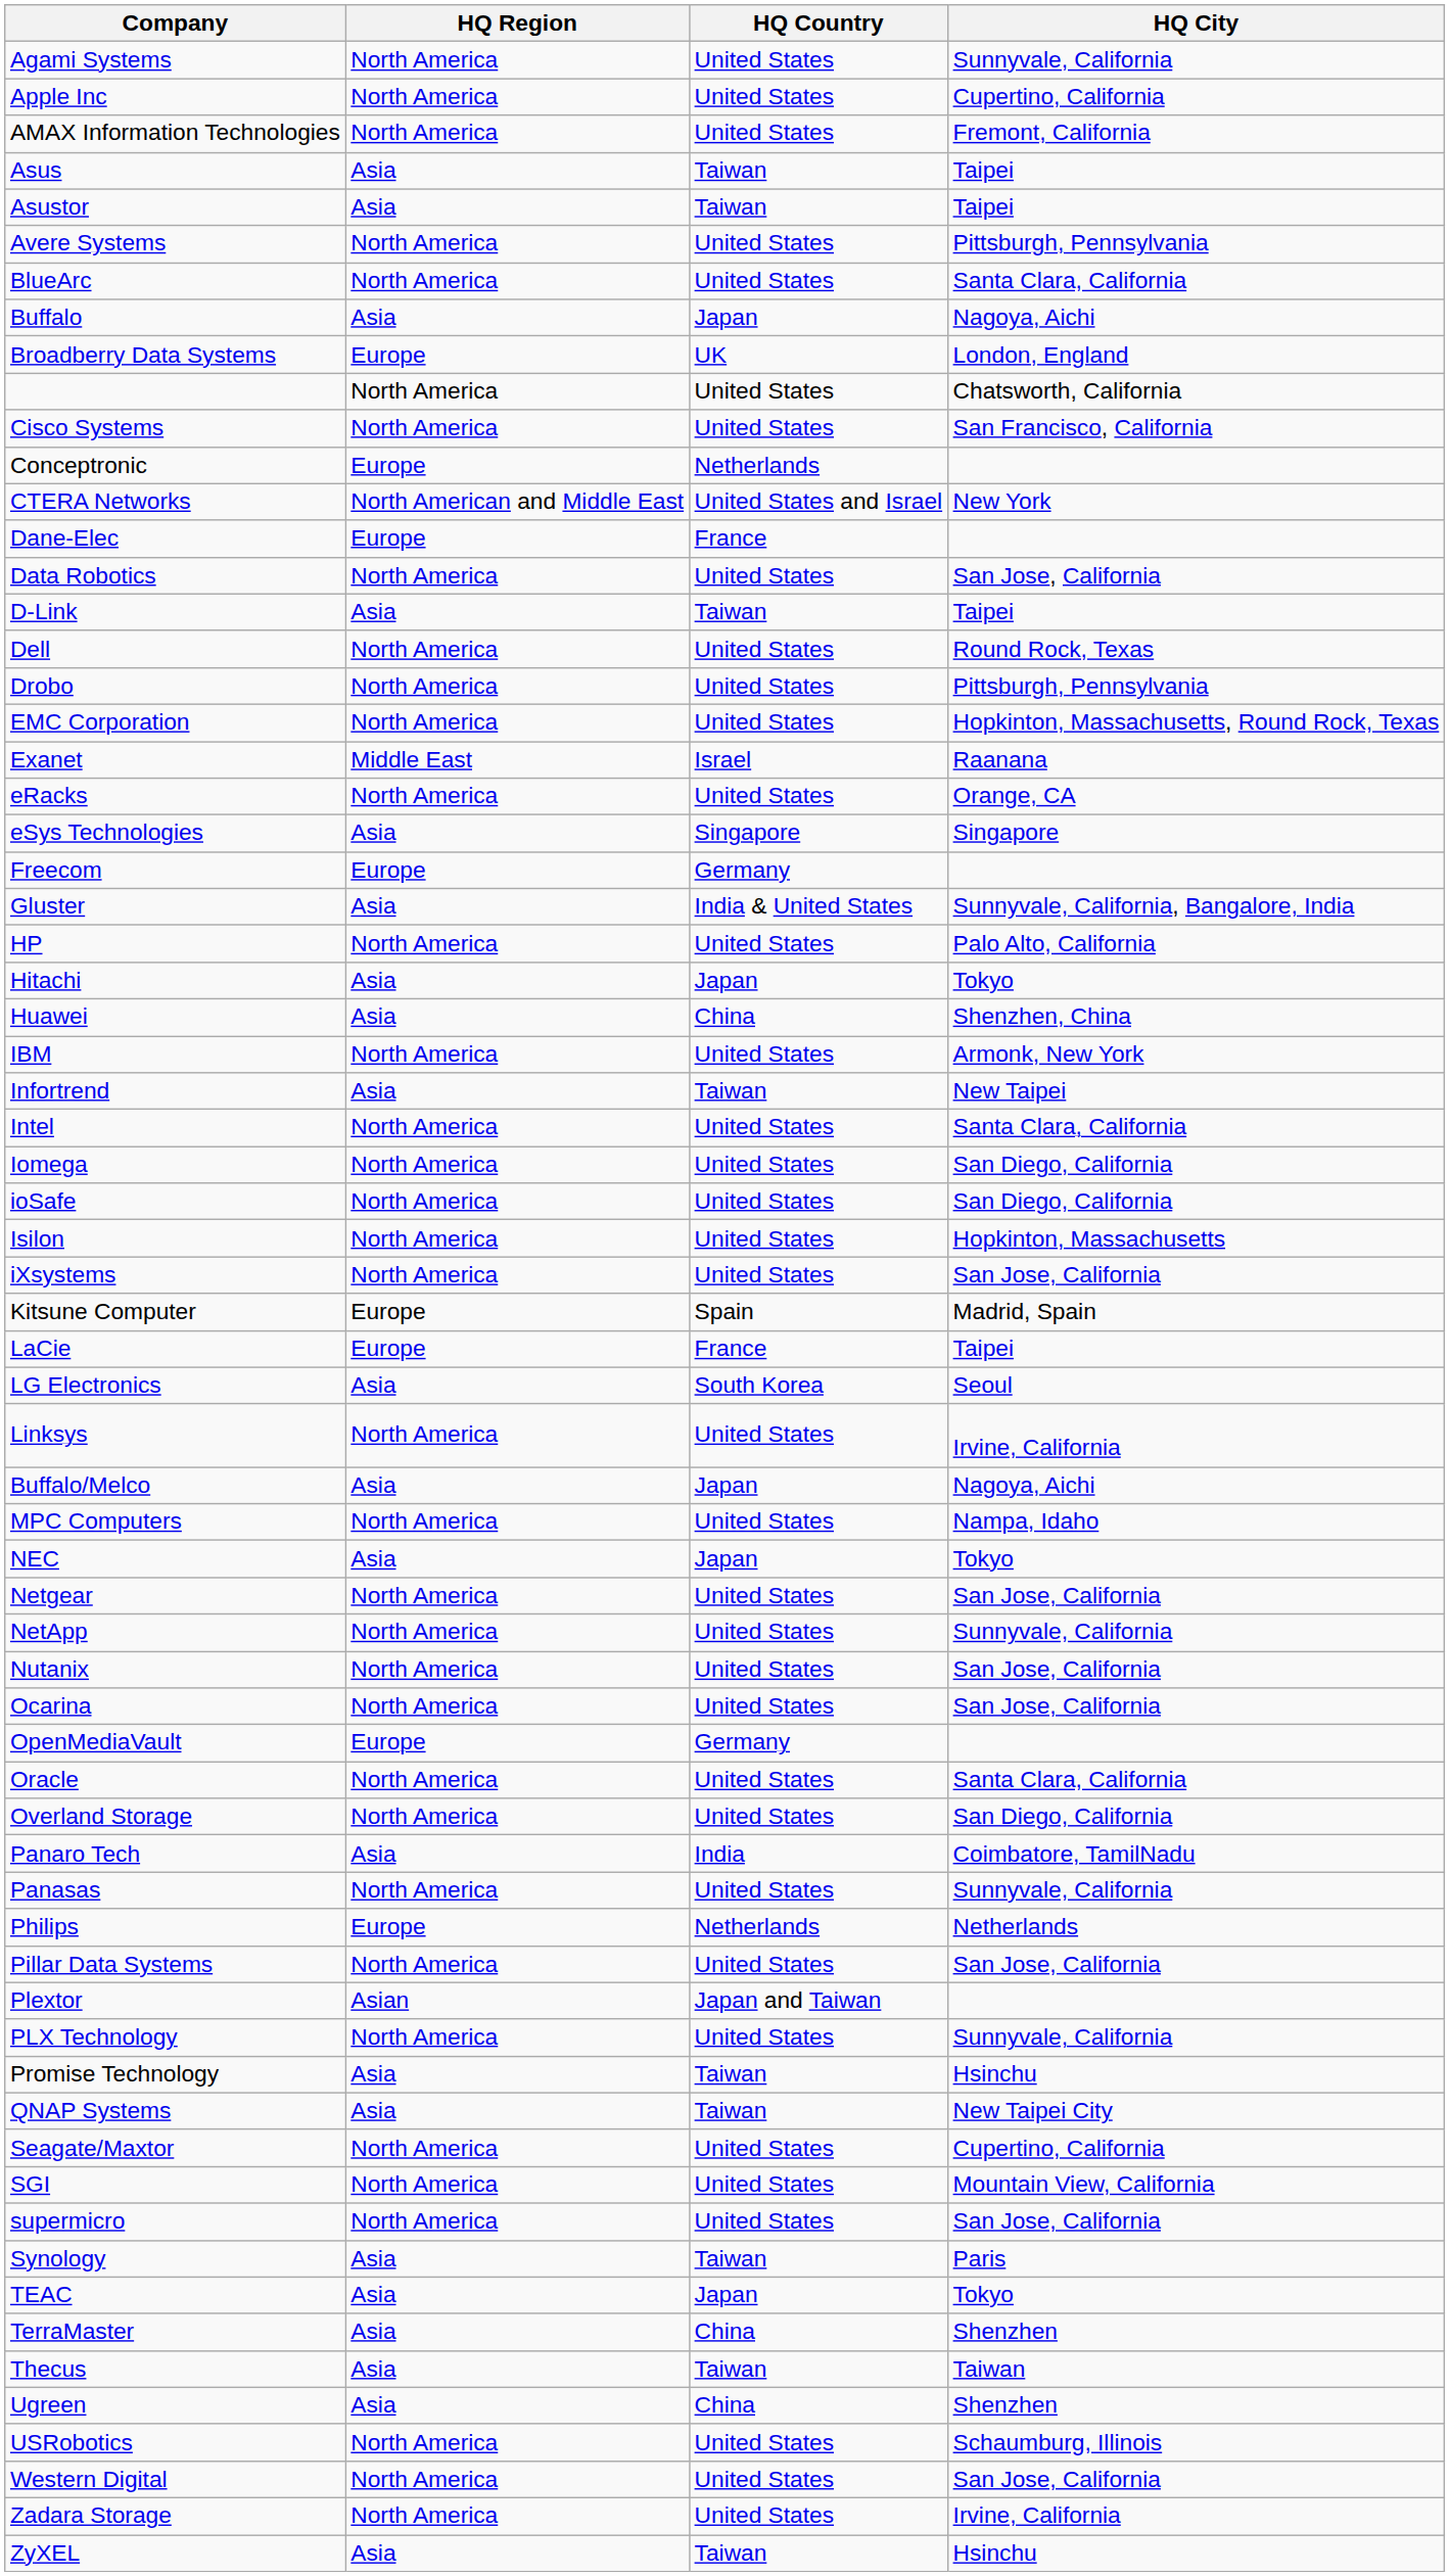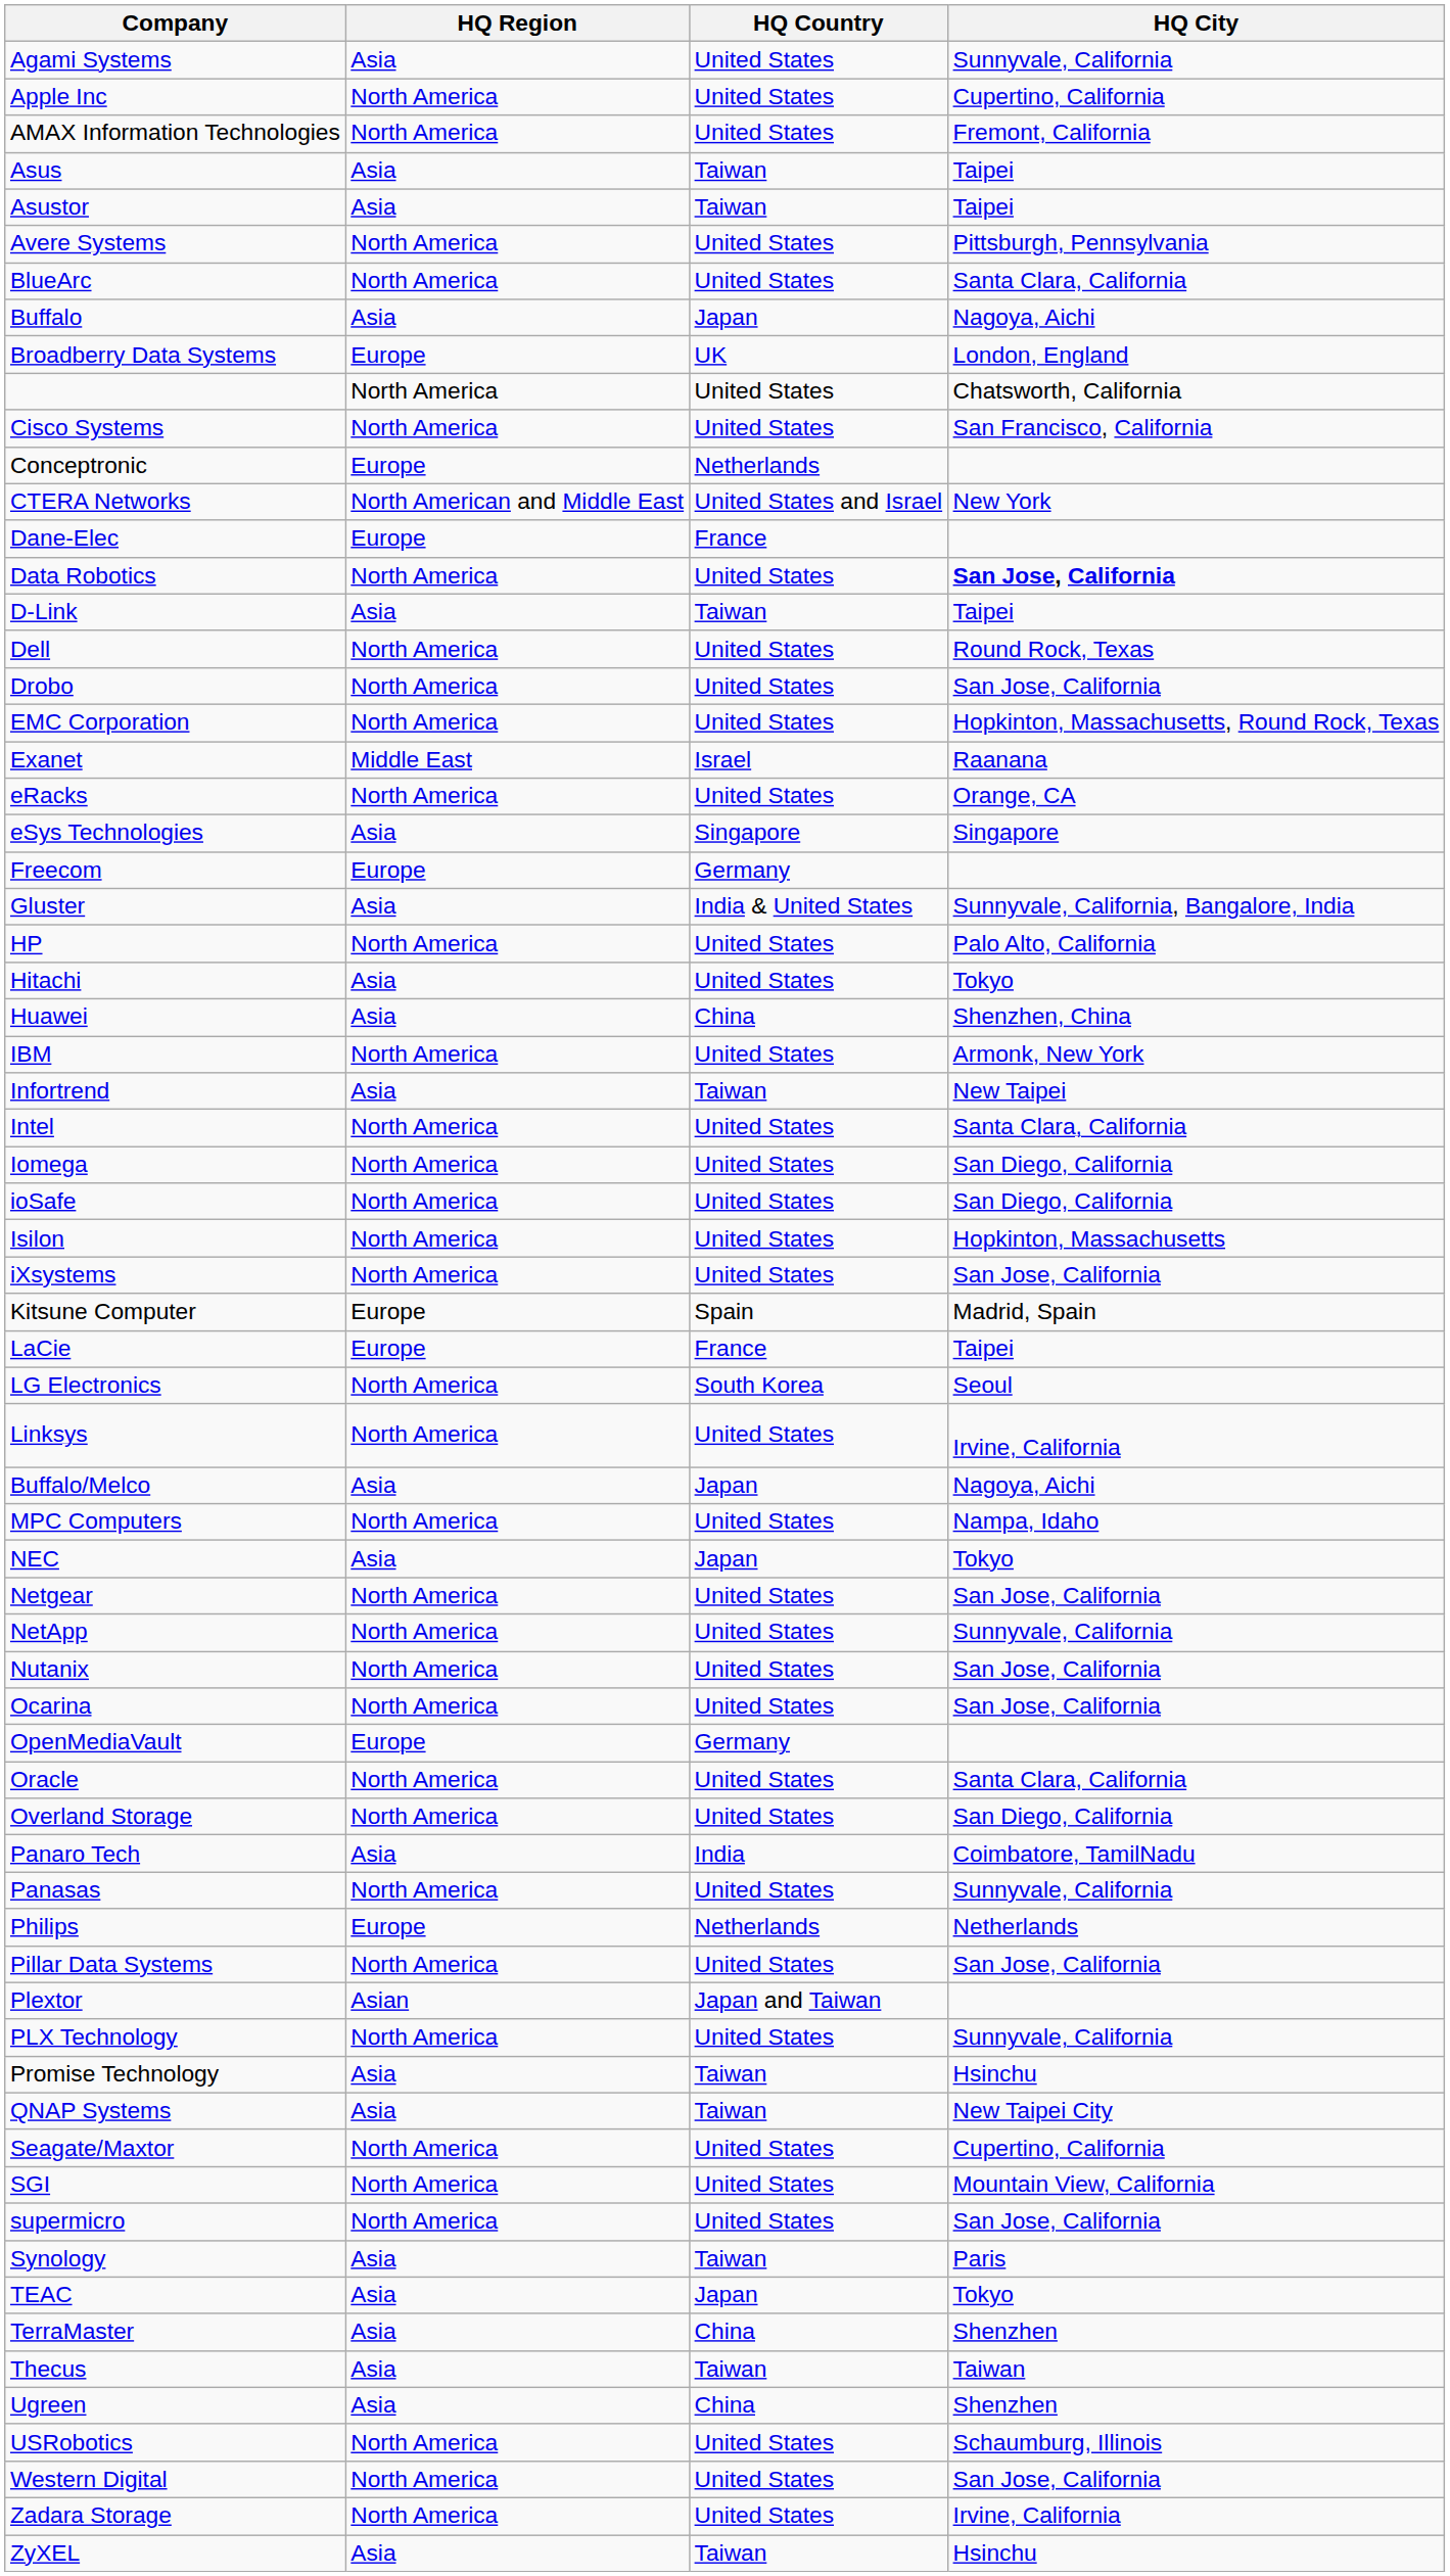Agami Systems | HQ Region: North America -> Asia
Data Robotics | HQ City: normal -> bold
Drobo | HQ City: Pittsburgh, Pennsylvania -> San Jose, California
Hitachi | HQ Country: Japan -> United States
LG Electronics | HQ Region: Asia -> North America
